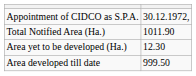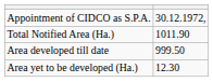rows swapped: Area developed till date <-> Area yet to be developed (Ha.)
